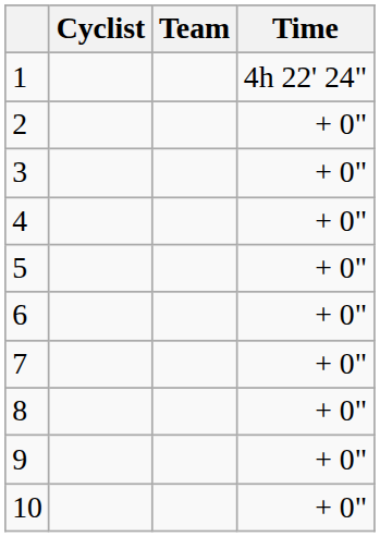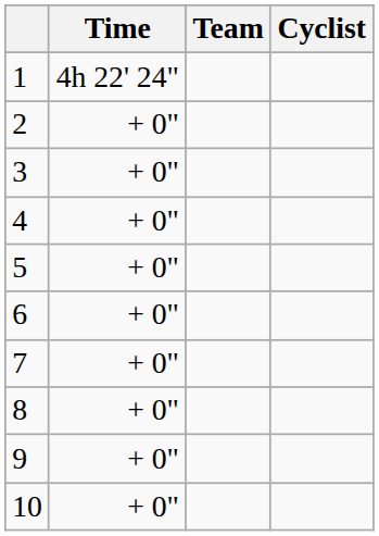columns swapped: Cyclist <-> Time
